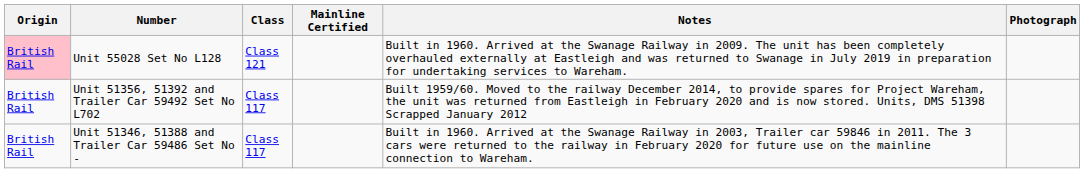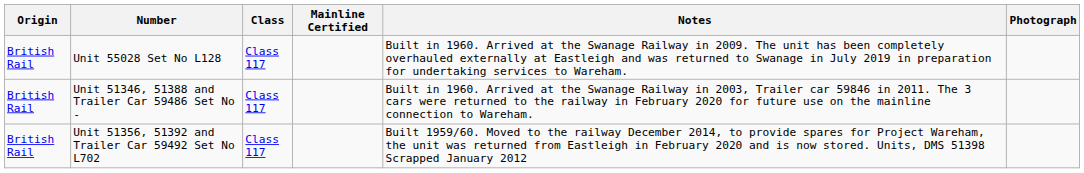Unit 55028 Set No L128 | Origin: pink background -> no background
Unit 55028 Set No L128 | Class: Class 121 -> Class 117
rows swapped: Unit 51346, 51388 and Trailer Car 59486 Set No - <-> Unit 51356, 51392 and Trailer Car 59492 Set No L702
